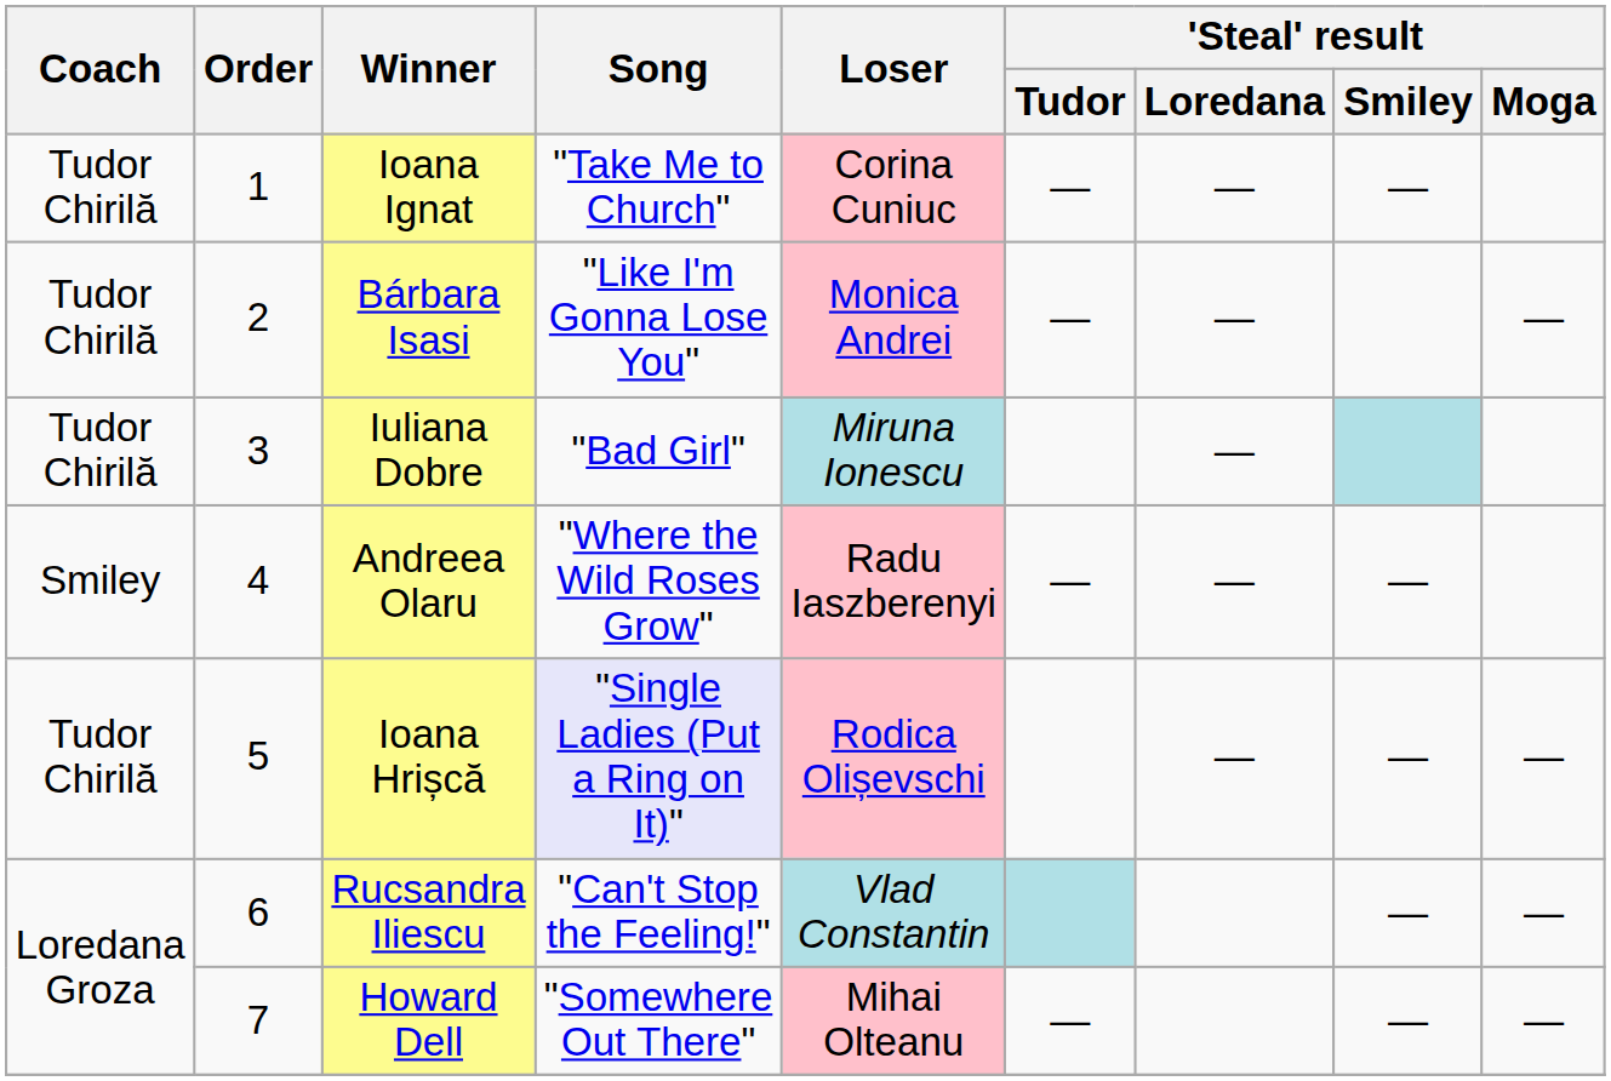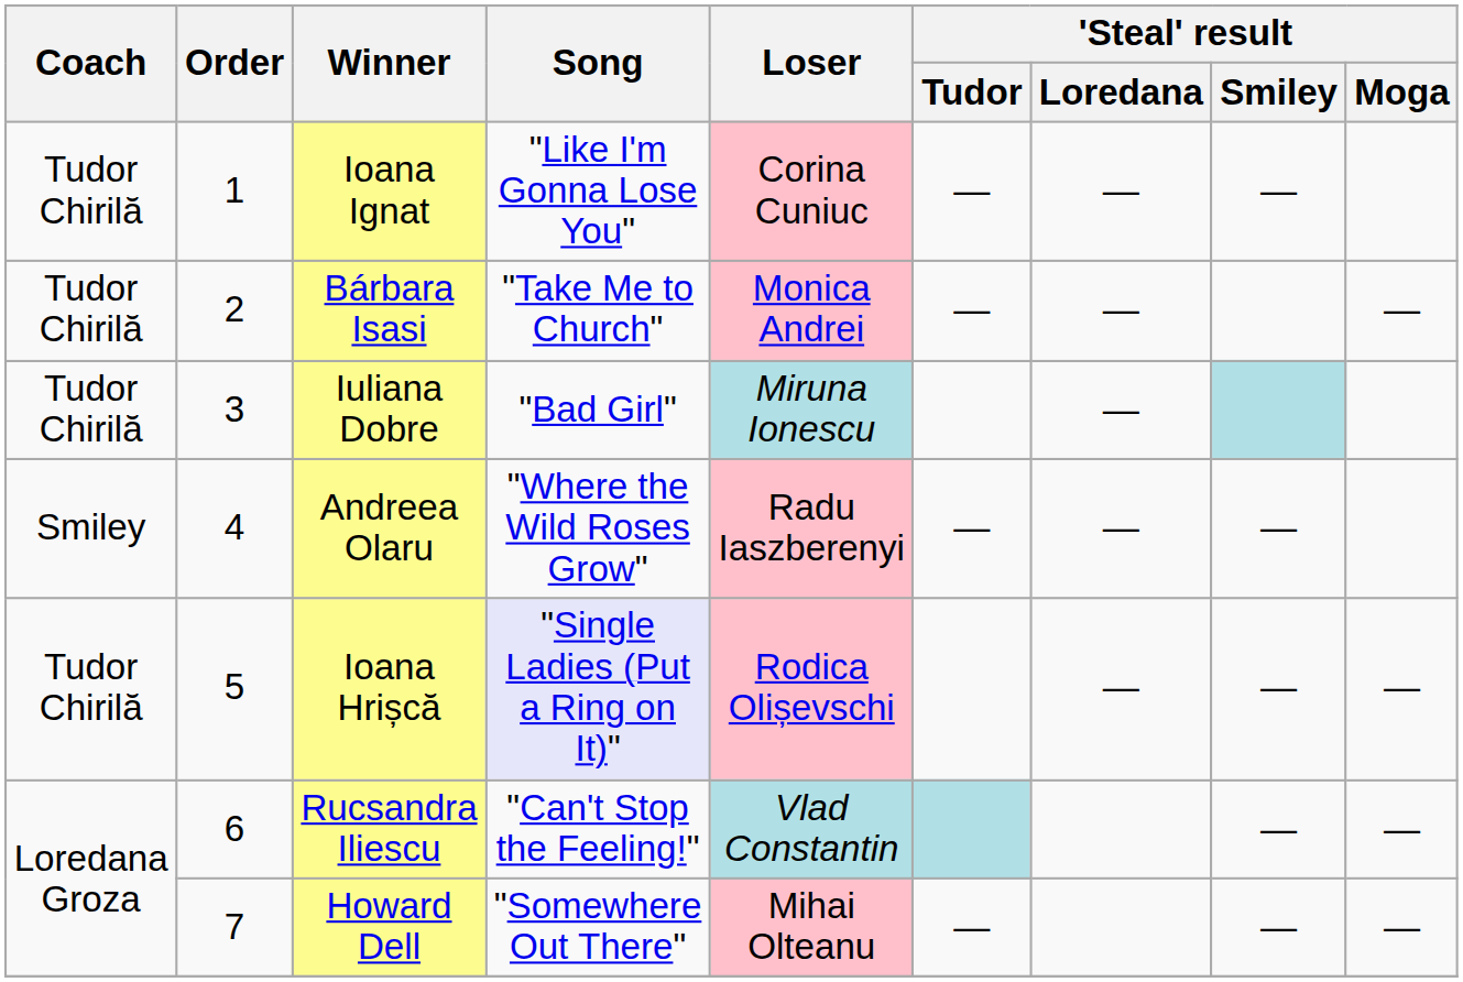Ioana Ignat | Song: "Take Me to Church" -> "Like I'm Gonna Lose You"
Bárbara Isasi | Song: "Like I'm Gonna Lose You" -> "Take Me to Church"
